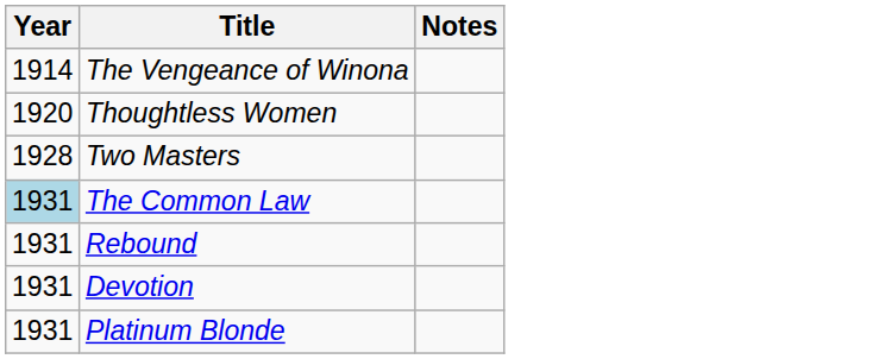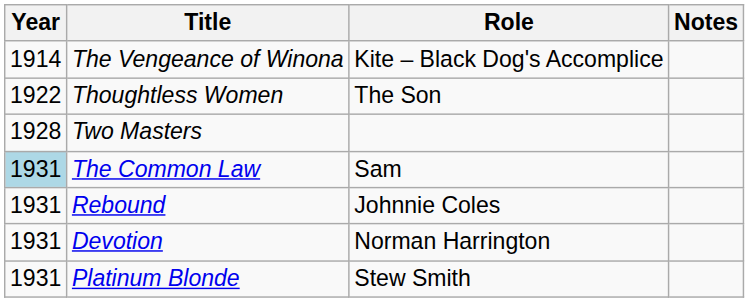+ column: Role | Kite – Black Dog's Accomplice | The Son | Sam | Johnnie Coles | Norman Harrington | Stew Smith
Thoughtless Women | Year: 1920 -> 1922
